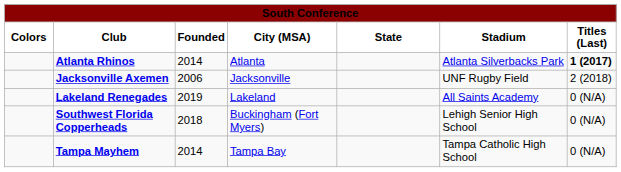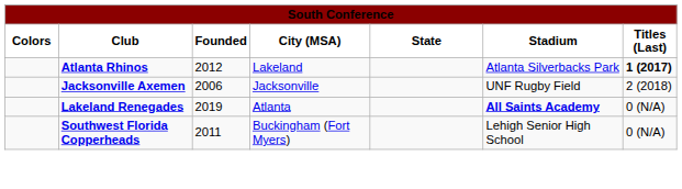Atlanta Rhinos | Founded: 2014 -> 2012
Atlanta Rhinos | City (MSA): Atlanta -> Lakeland
Lakeland Renegades | City (MSA): Lakeland -> Atlanta
Lakeland Renegades | Stadium: normal -> bold
Southwest Florida Copperheads | Founded: 2018 -> 2011
- row: Tampa Mayhem | 2014 | Tampa Bay | Tampa Catholic High School | 0 (N/A)
